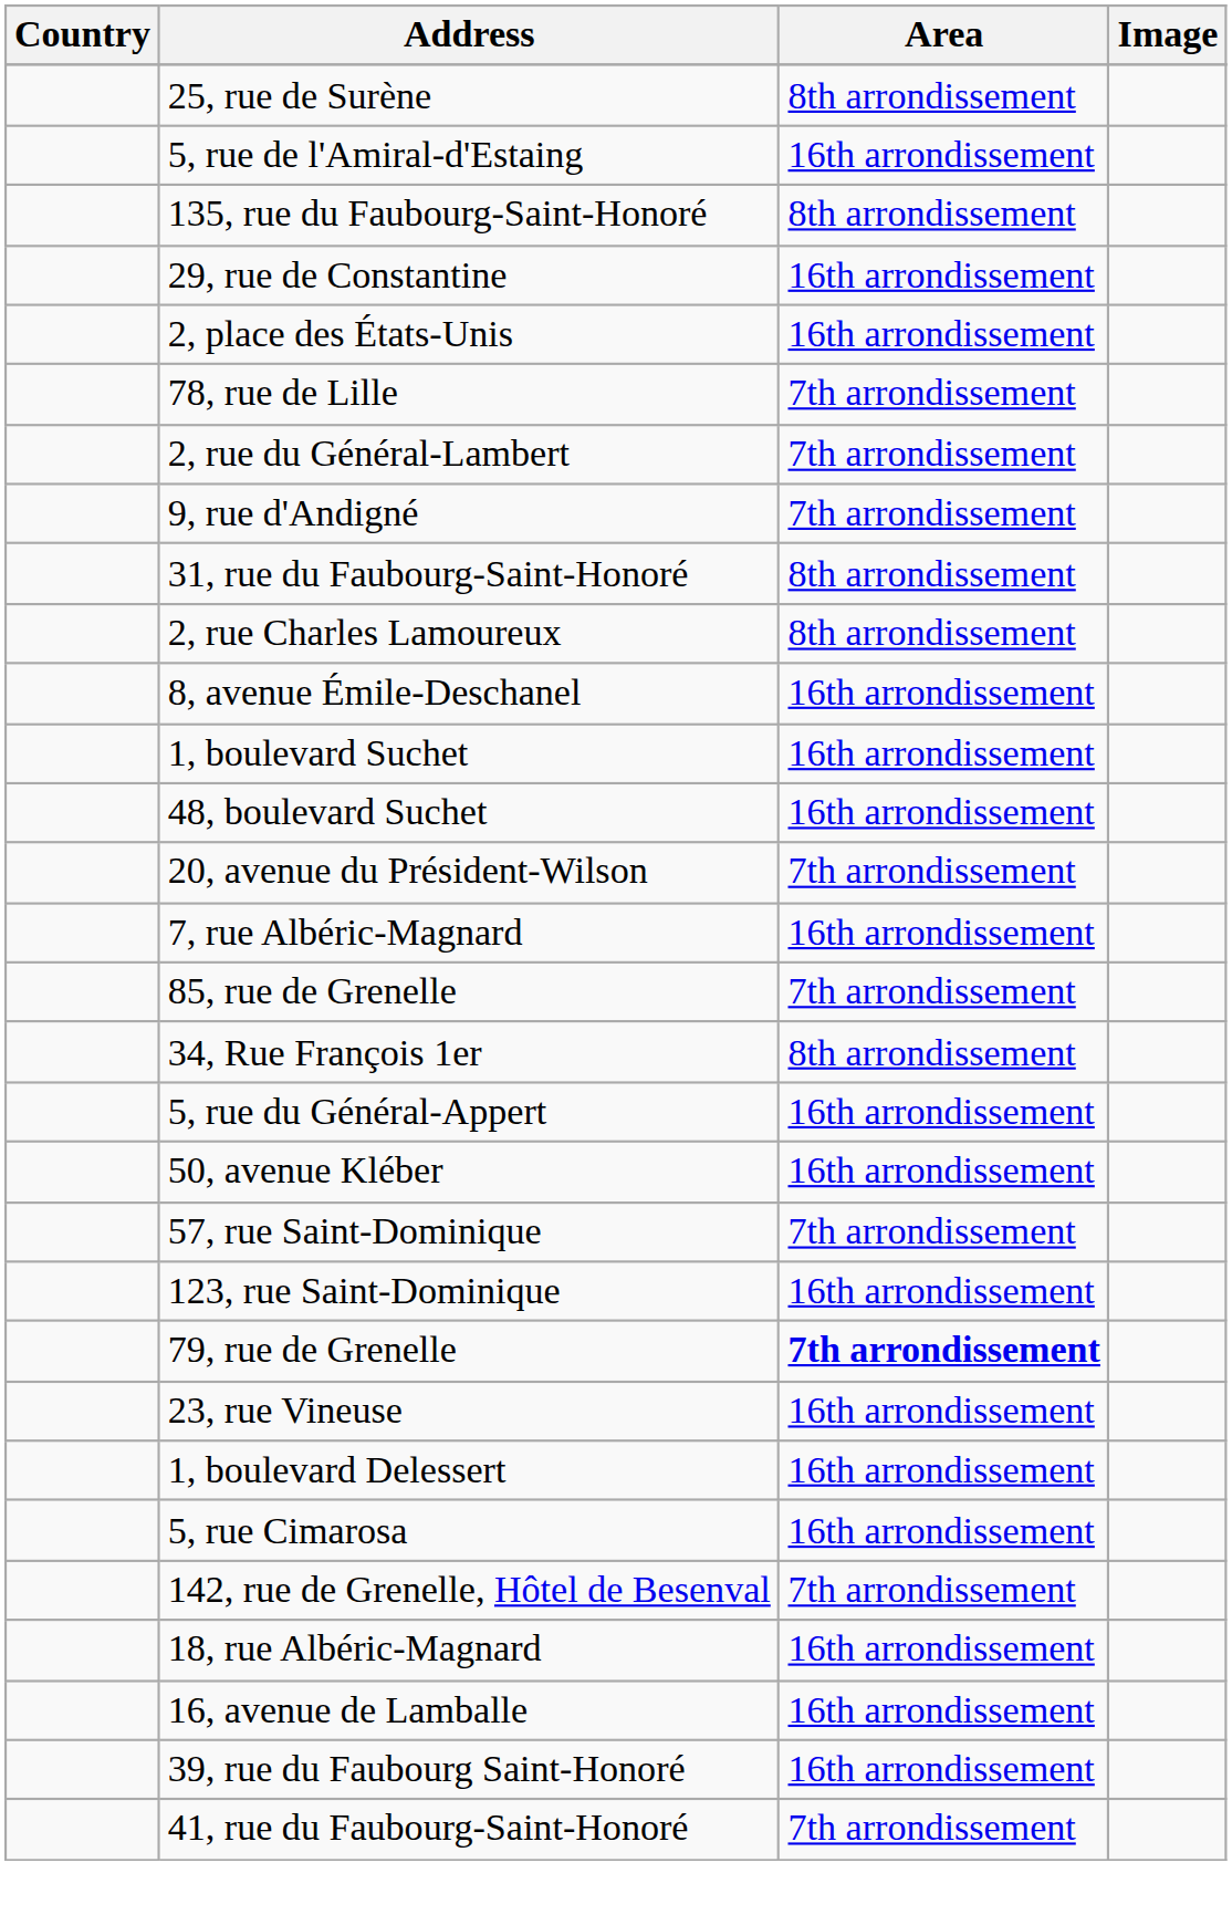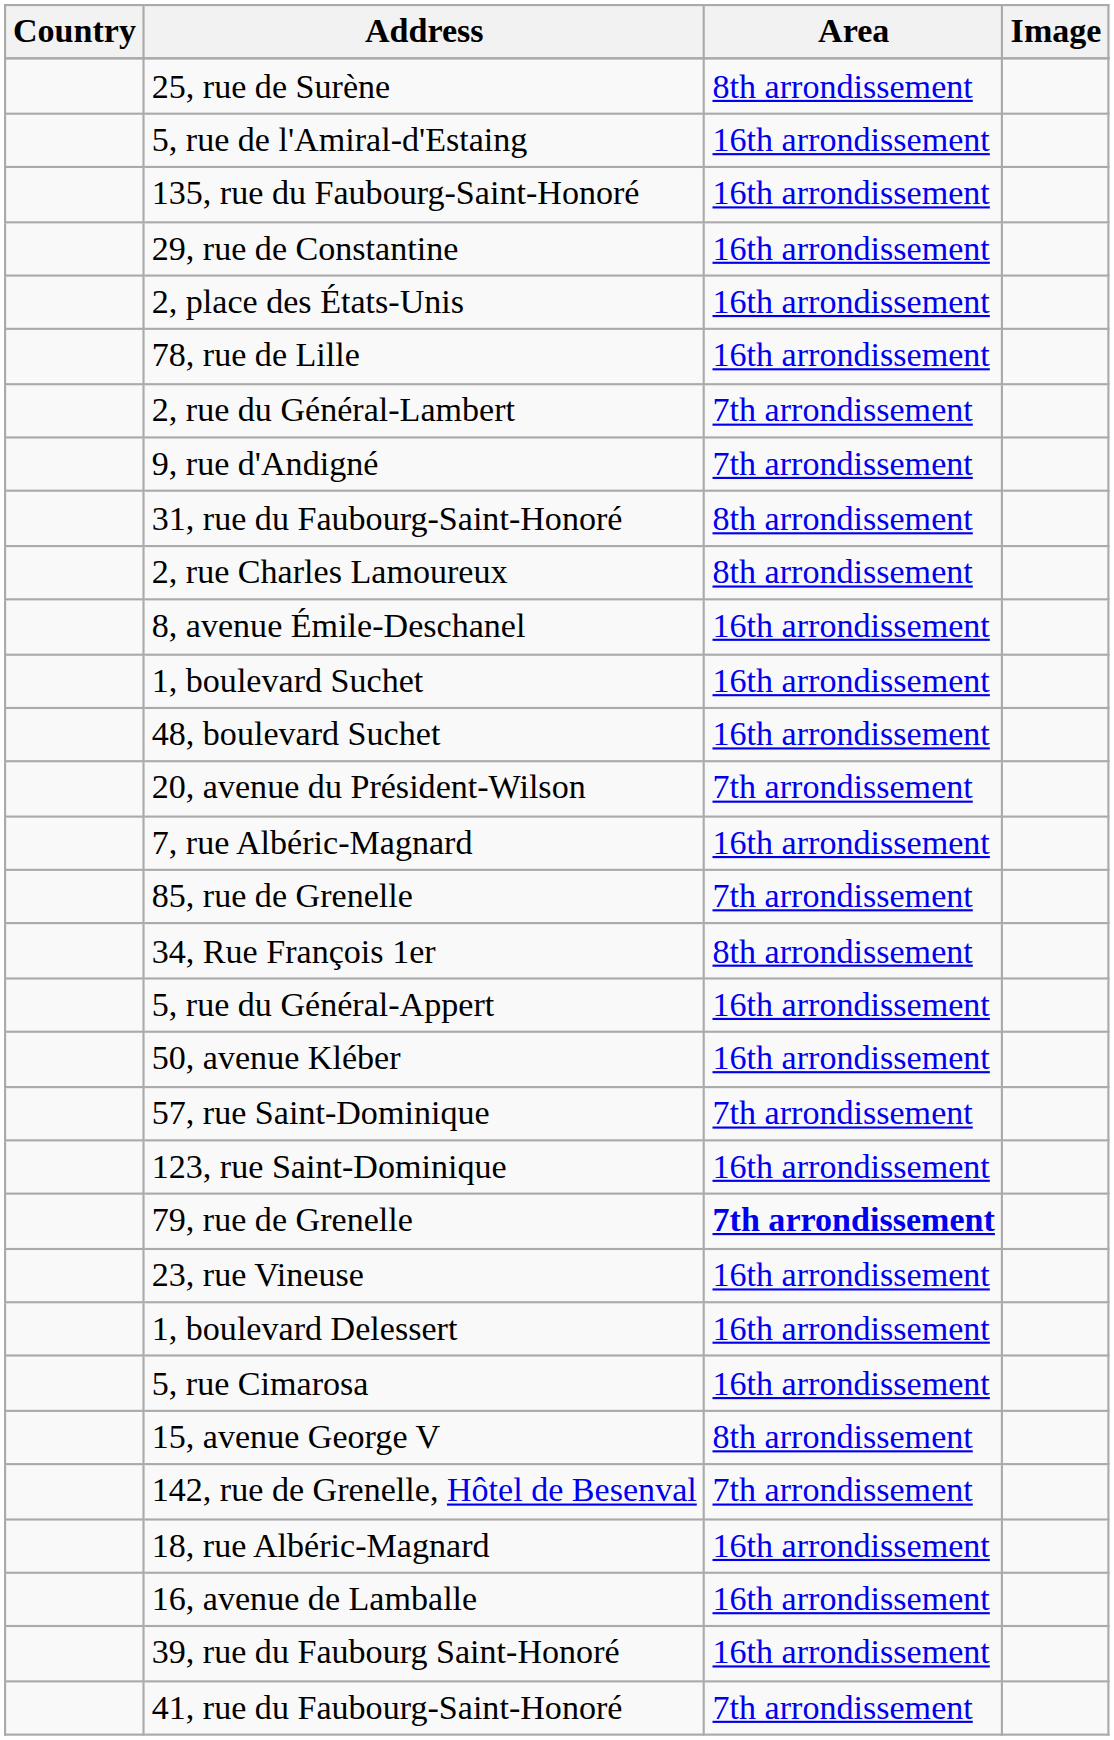135, rue du Faubourg-Saint-Honoré | Area: 8th arrondissement -> 16th arrondissement
78, rue de Lille | Area: 7th arrondissement -> 16th arrondissement
+ row: 15, avenue George V | 8th arrondissement
